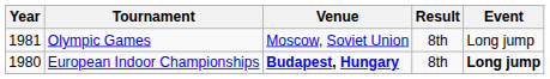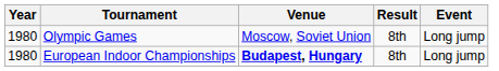Olympic Games | Year: 1981 -> 1980
European Indoor Championships | Event: bold -> normal
